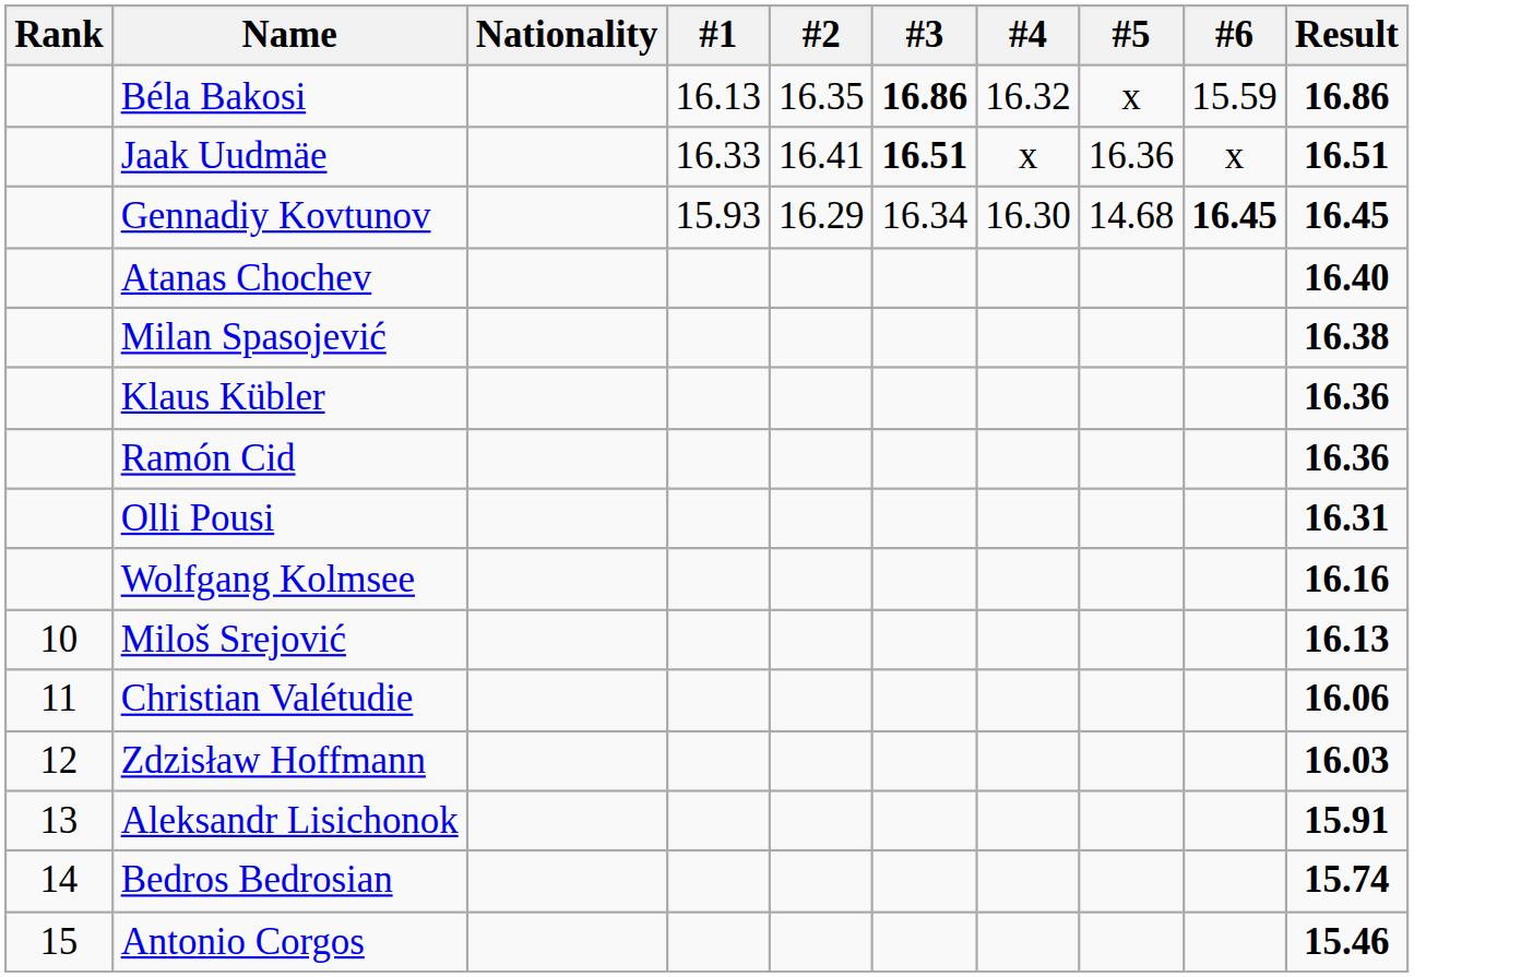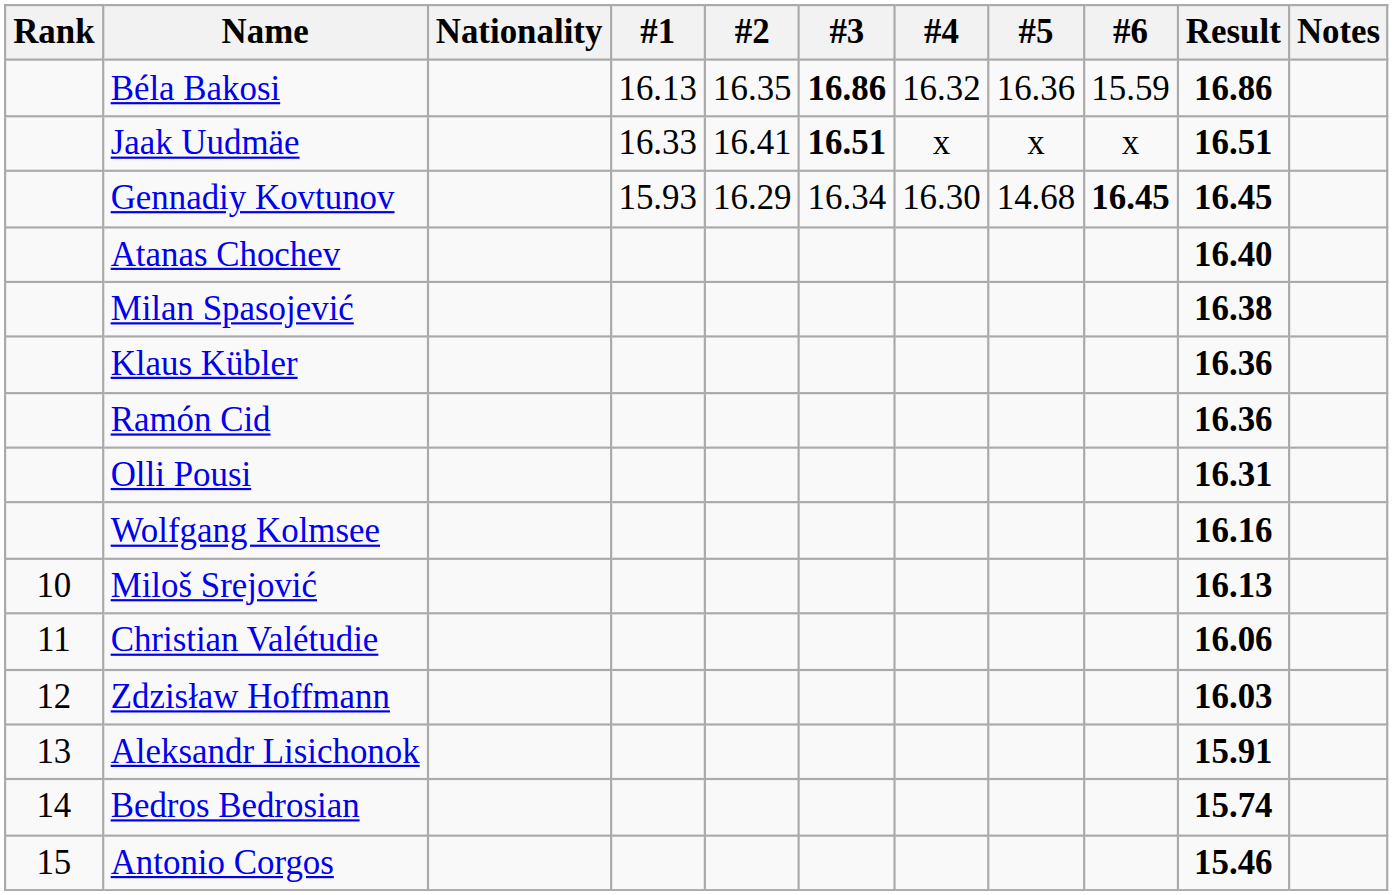+ column: Notes
Béla Bakosi | #5: x -> 16.36
Jaak Uudmäe | #5: 16.36 -> x
